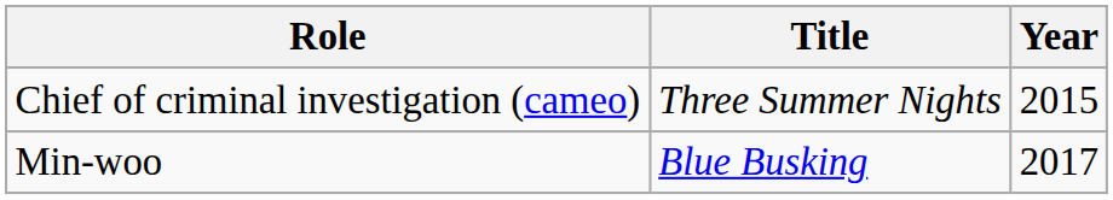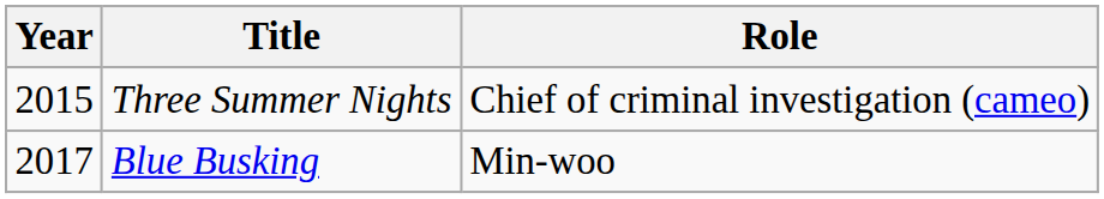columns swapped: Year <-> Role
